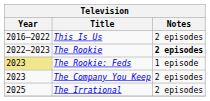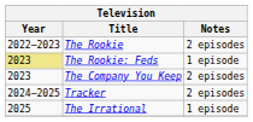- row: 2016–2022 | This Is Us | 2 episodes
The Rookie | Notes: bold -> normal
+ row: 2024–2025 | Tracker | 2 episodes
The Irrational | Notes: 2 episodes -> 1 episode
